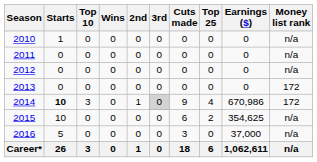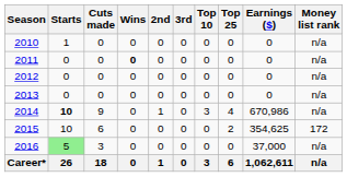columns swapped: Cuts made <-> Top 10
2011 | Wins: normal -> bold
2013 | Money list rank: 172 -> n/a
2014 | 3rd: lightgrey background -> no background
2014 | Money list rank: 172 -> n/a
2015 | Money list rank: n/a -> 172
2016 | Starts: no background -> lightgreen background
